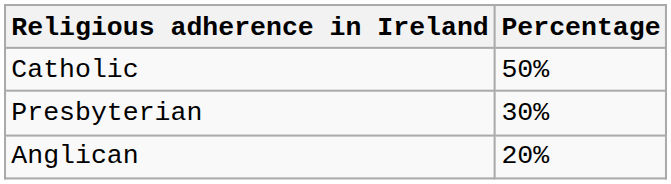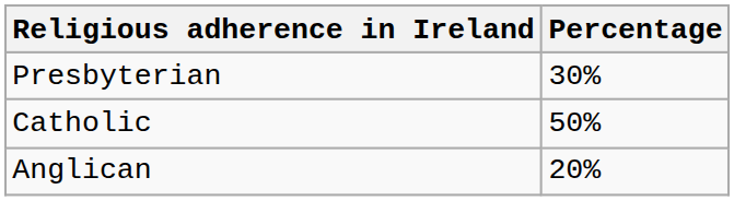rows swapped: Catholic <-> Presbyterian
